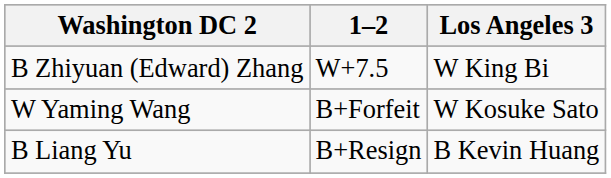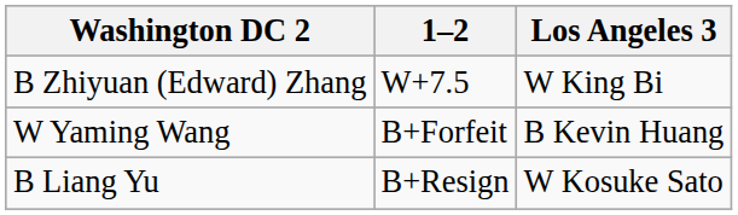W Yaming Wang | Los Angeles 3: W Kosuke Sato -> B Kevin Huang
B Liang Yu | Los Angeles 3: B Kevin Huang -> W Kosuke Sato
